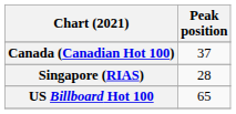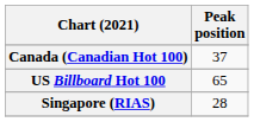rows swapped: Singapore (RIAS) <-> US Billboard Hot 100
